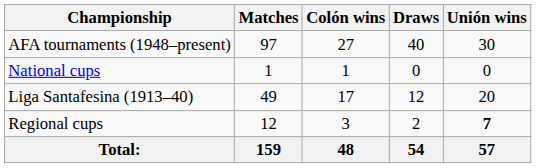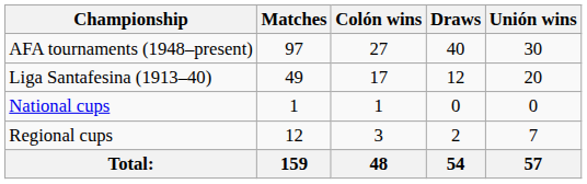rows swapped: National cups <-> Liga Santafesina (1913–40)
Regional cups | Unión wins: bold -> normal
